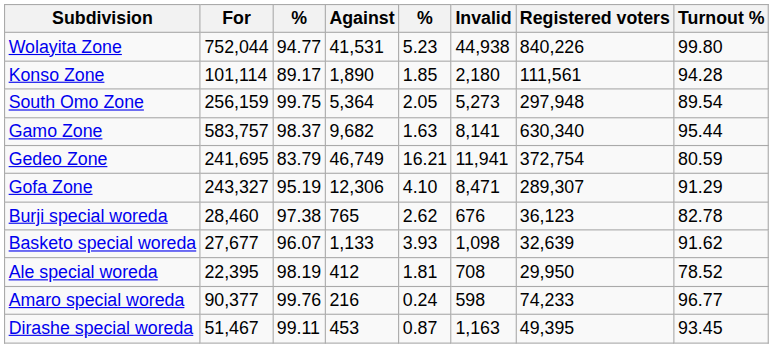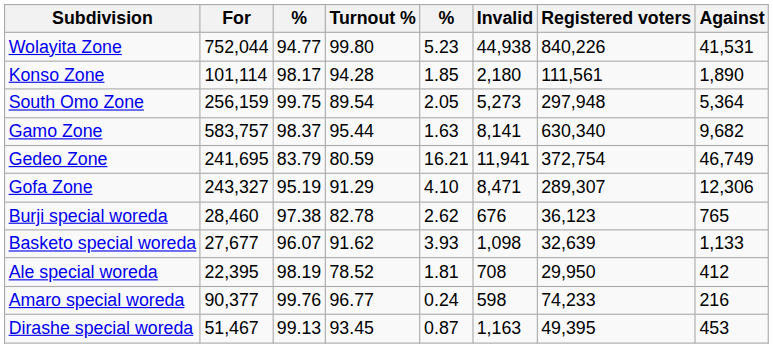columns swapped: Against <-> Turnout %
Konso Zone | column 3: 89.17 -> 98.17
Dirashe special woreda | column 3: 99.11 -> 99.13
